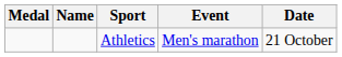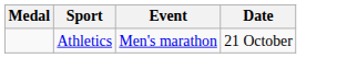- column: Name
